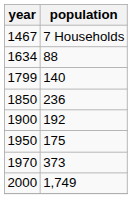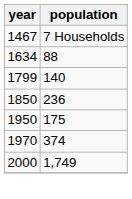- row: 1900 | 192
1970 | population: 373 -> 374
